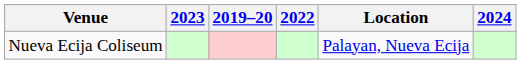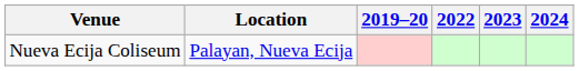columns swapped: Location <-> 2023
